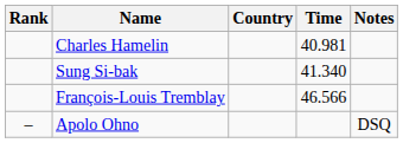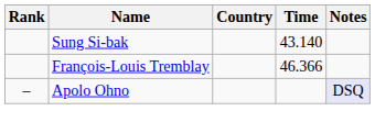- row: Charles Hamelin | 40.981
Sung Si-bak | Time: 41.340 -> 43.140
François-Louis Tremblay | Time: 46.566 -> 46.366
Apolo Ohno | Notes: no background -> lavender background
